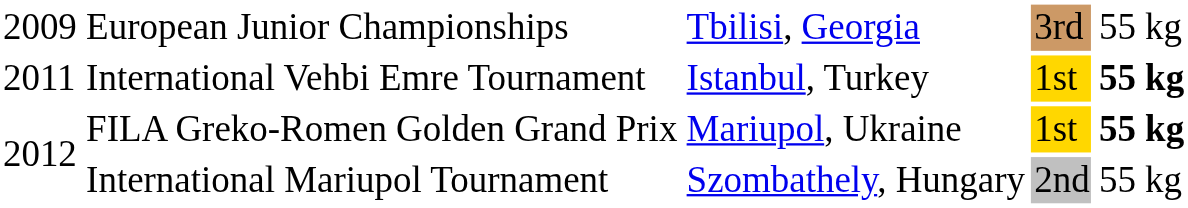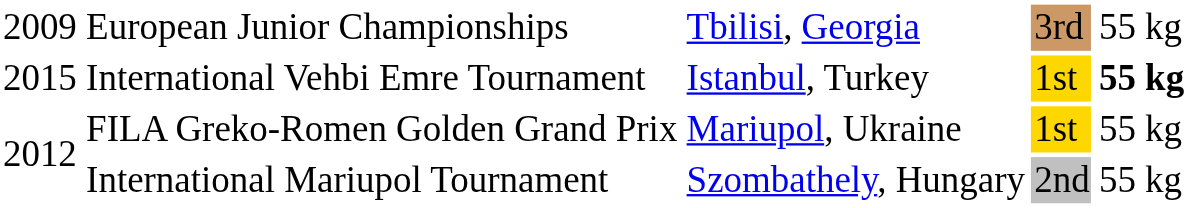International Vehbi Emre Tournament | column 1: 2011 -> 2015
FILA Greko-Romen Golden Grand Prix | column 5: bold -> normal
